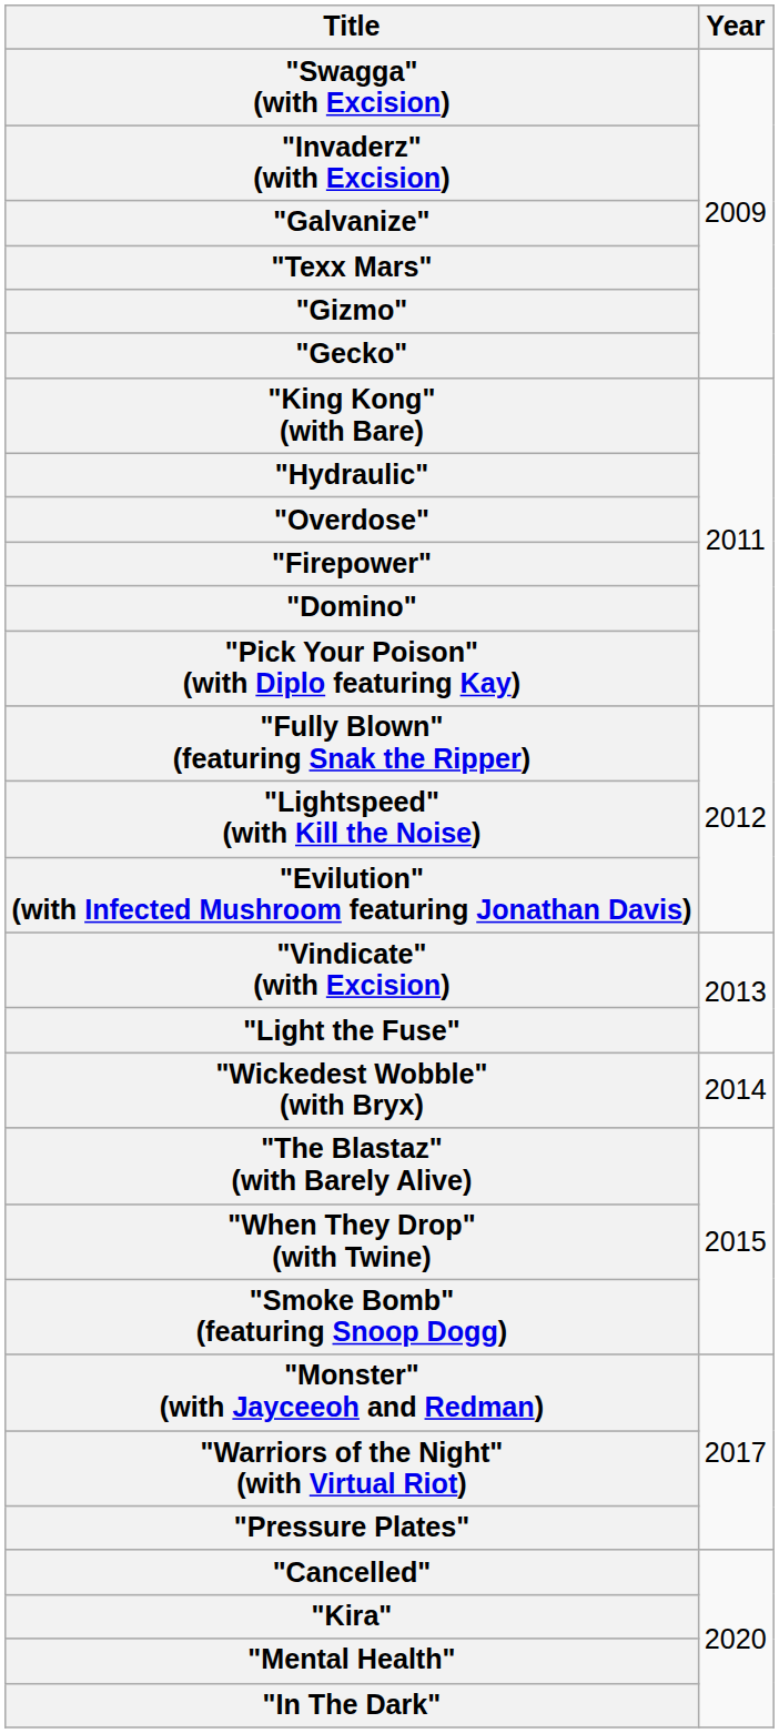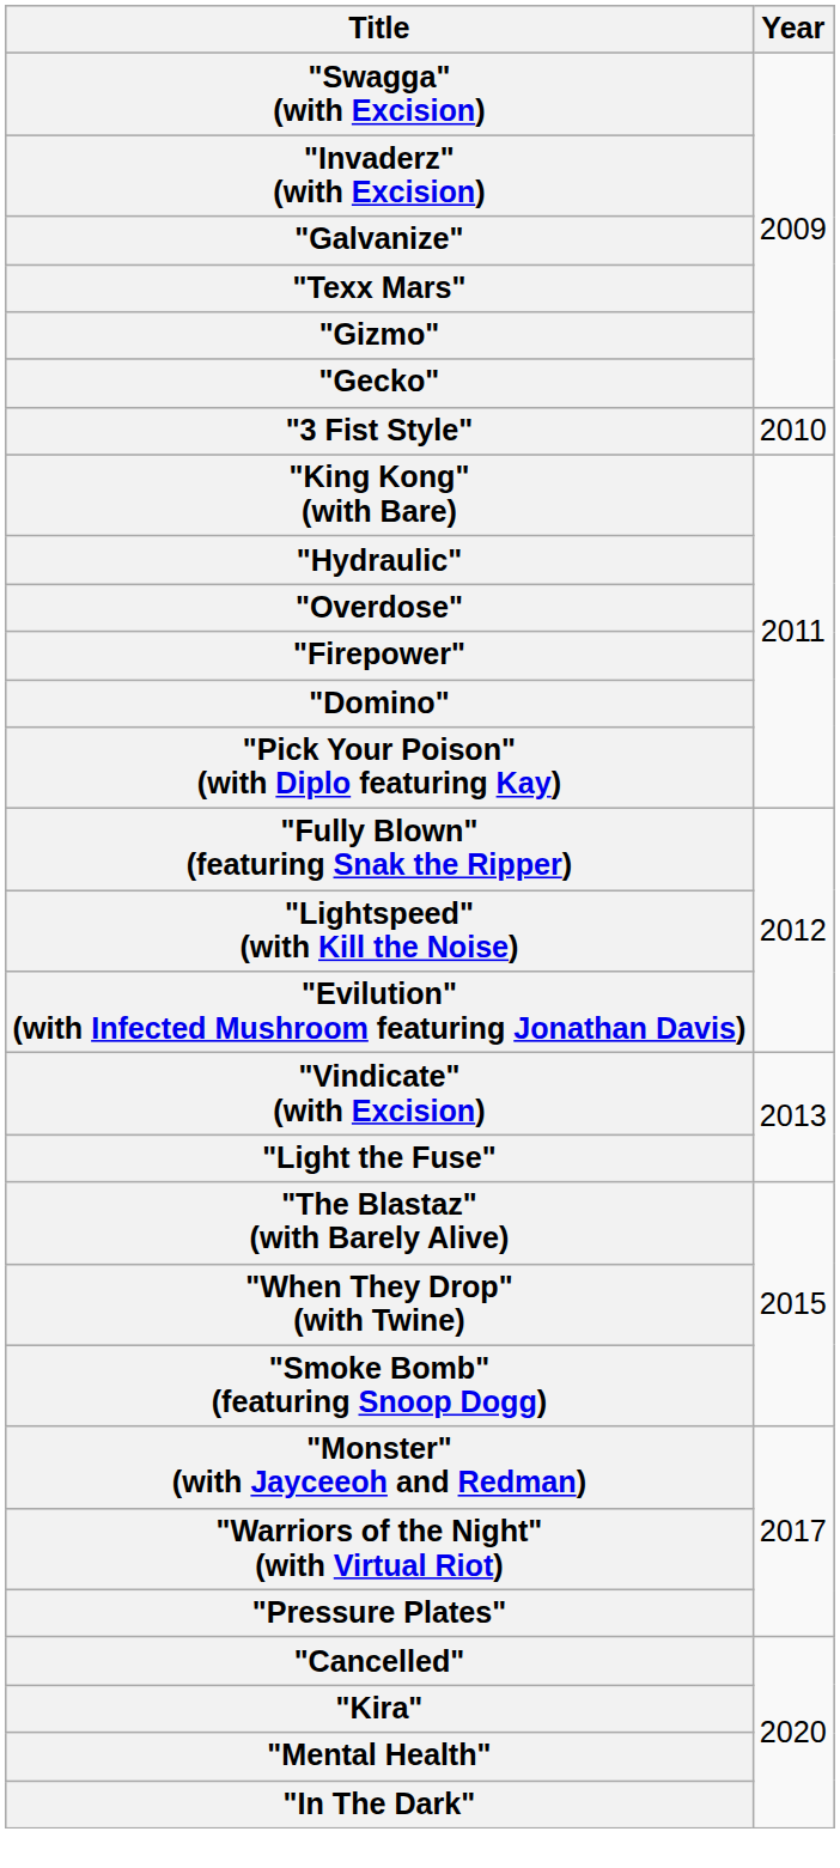+ row: "3 Fist Style" | 2010
- row: "Wickedest Wobble" (with Bryx) | 2014
